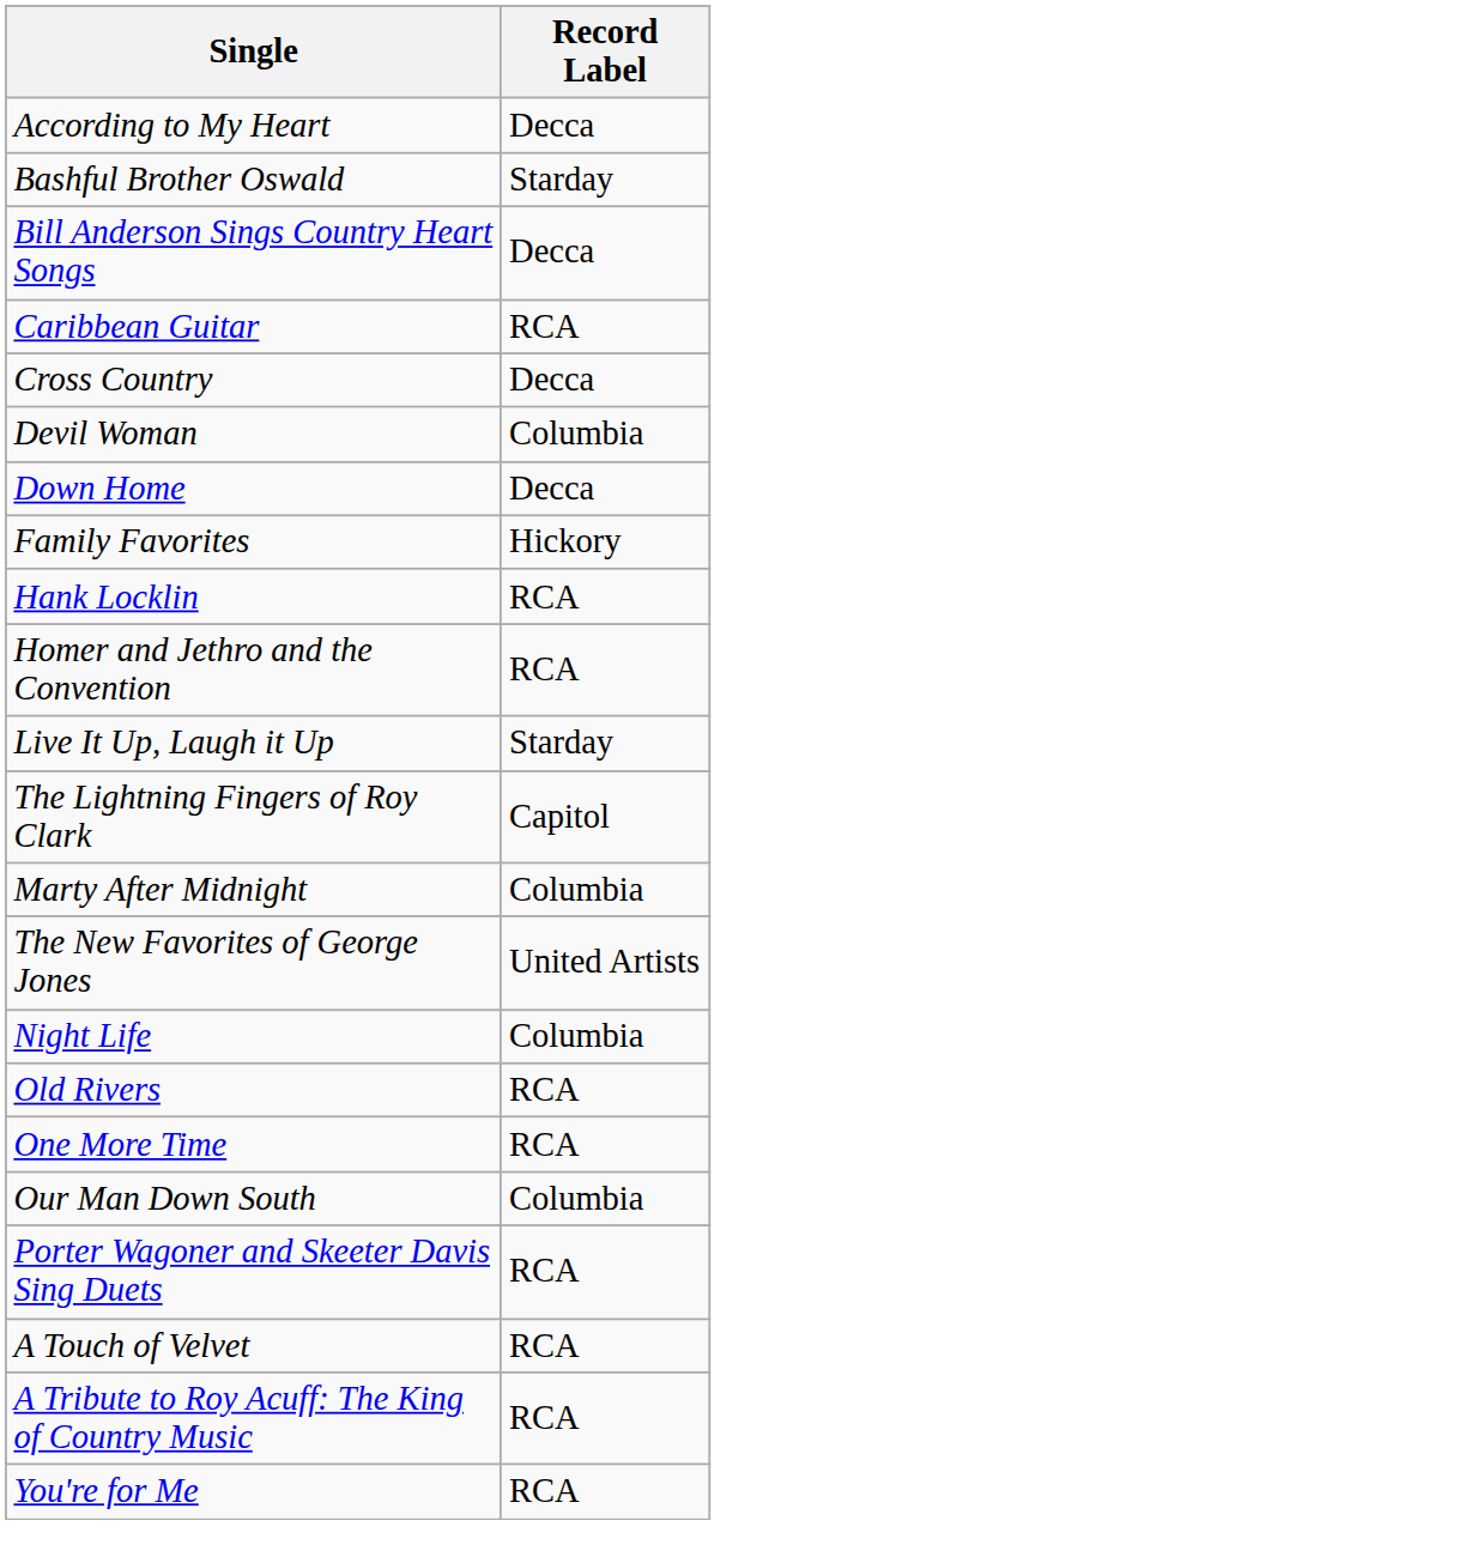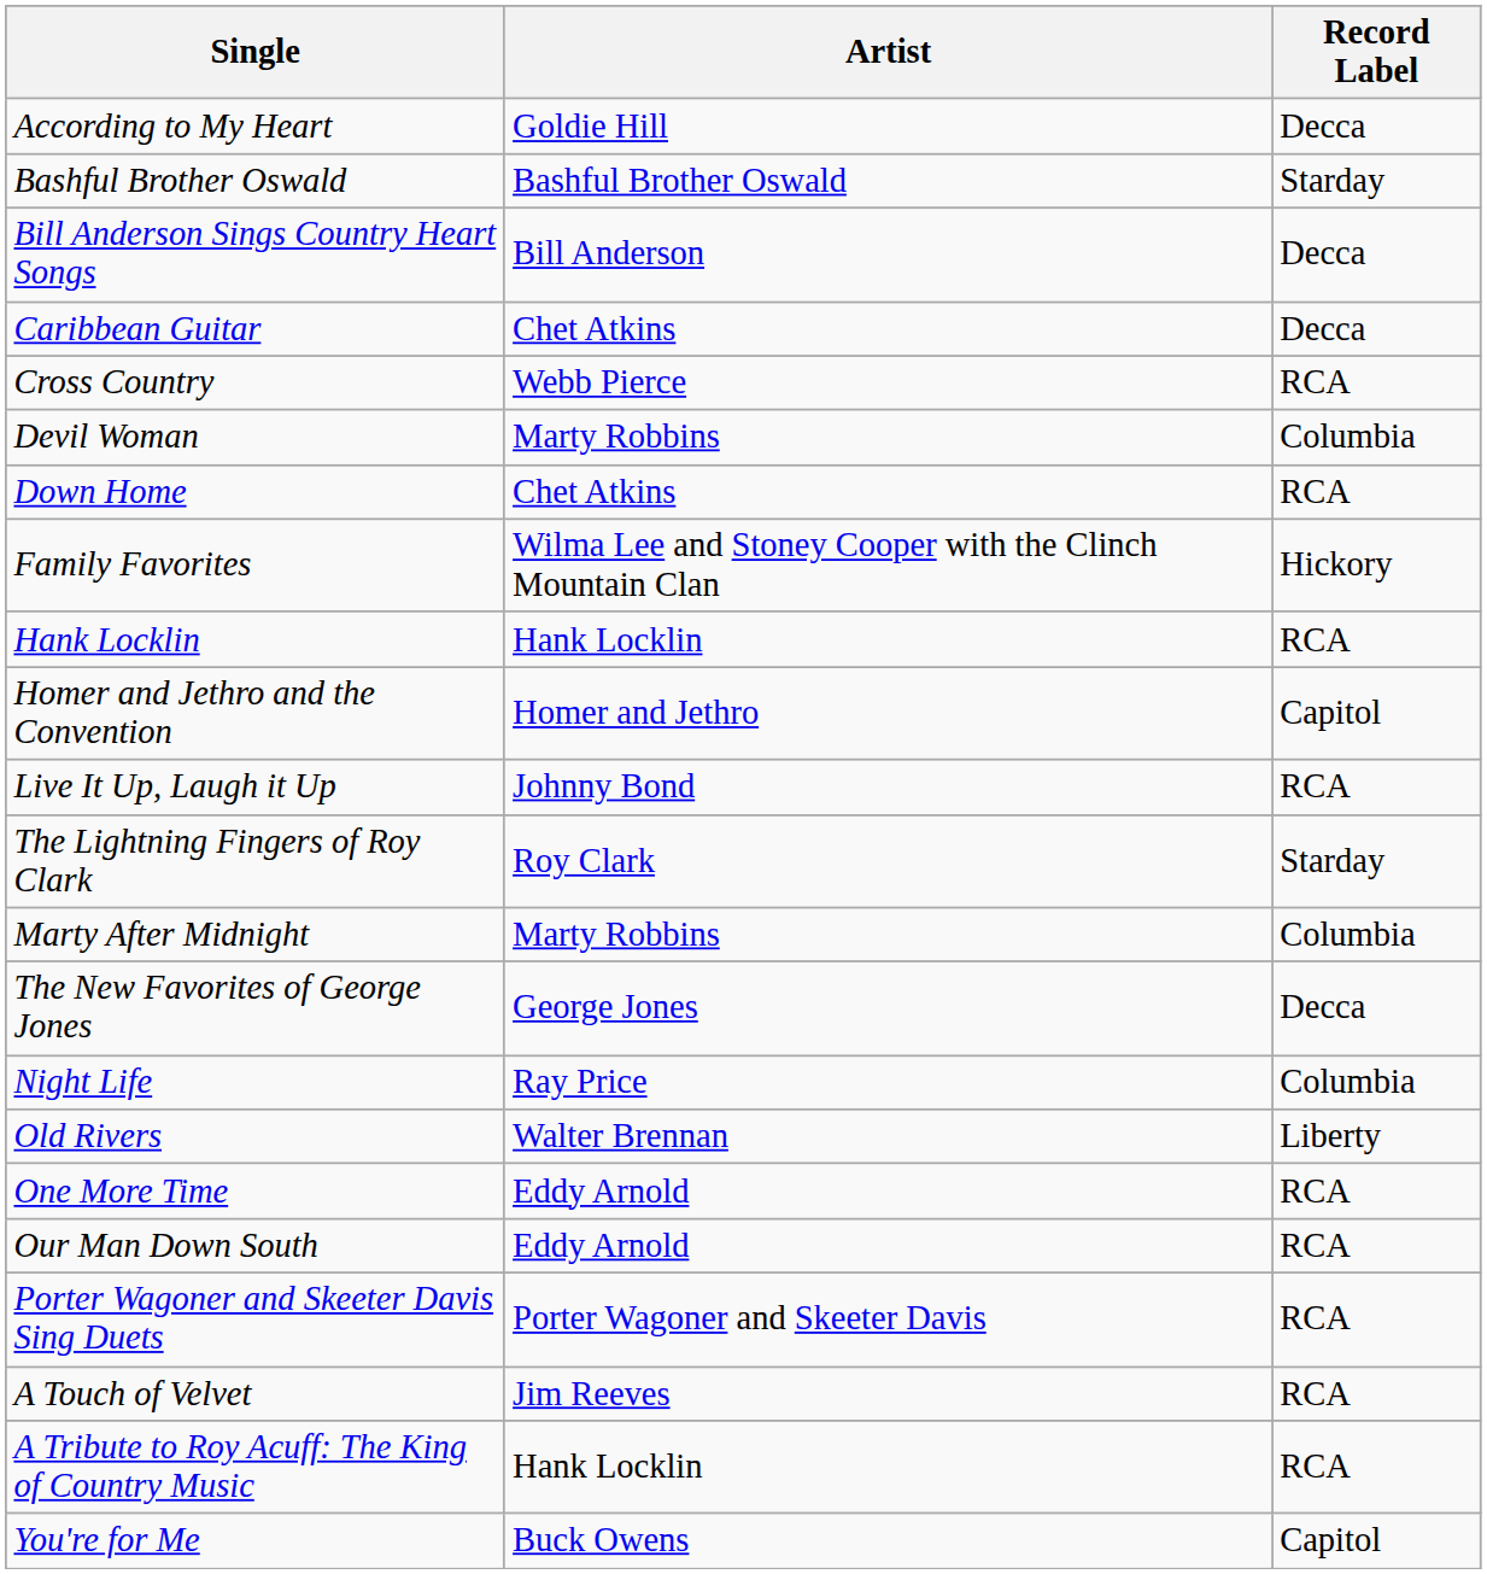+ column: Artist | Goldie Hill | Bashful Brother Oswald | Bill Anderson | Chet Atkins | Webb Pierce | Marty Robbins | Chet Atkins | Wilma Lee and Stoney Cooper with the Clinch Mountain Clan | Hank Locklin | Homer and Jethro | Johnny Bond | Roy Clark | Marty Robbins | George Jones | Ray Price | Walter Brennan | Eddy Arnold | Eddy Arnold | Porter Wagoner and Skeeter Davis | Jim Reeves | Hank Locklin | Buck Owens
Caribbean Guitar | Record Label: RCA -> Decca
Cross Country | Record Label: Decca -> RCA
Down Home | Record Label: Decca -> RCA
Homer and Jethro and the Convention | Record Label: RCA -> Capitol
Live It Up, Laugh it Up | Record Label: Starday -> RCA
The Lightning Fingers of Roy Clark | Record Label: Capitol -> Starday
The New Favorites of George Jones | Record Label: United Artists -> Decca
Old Rivers | Record Label: RCA -> Liberty
Our Man Down South | Record Label: Columbia -> RCA
You're for Me | Record Label: RCA -> Capitol
